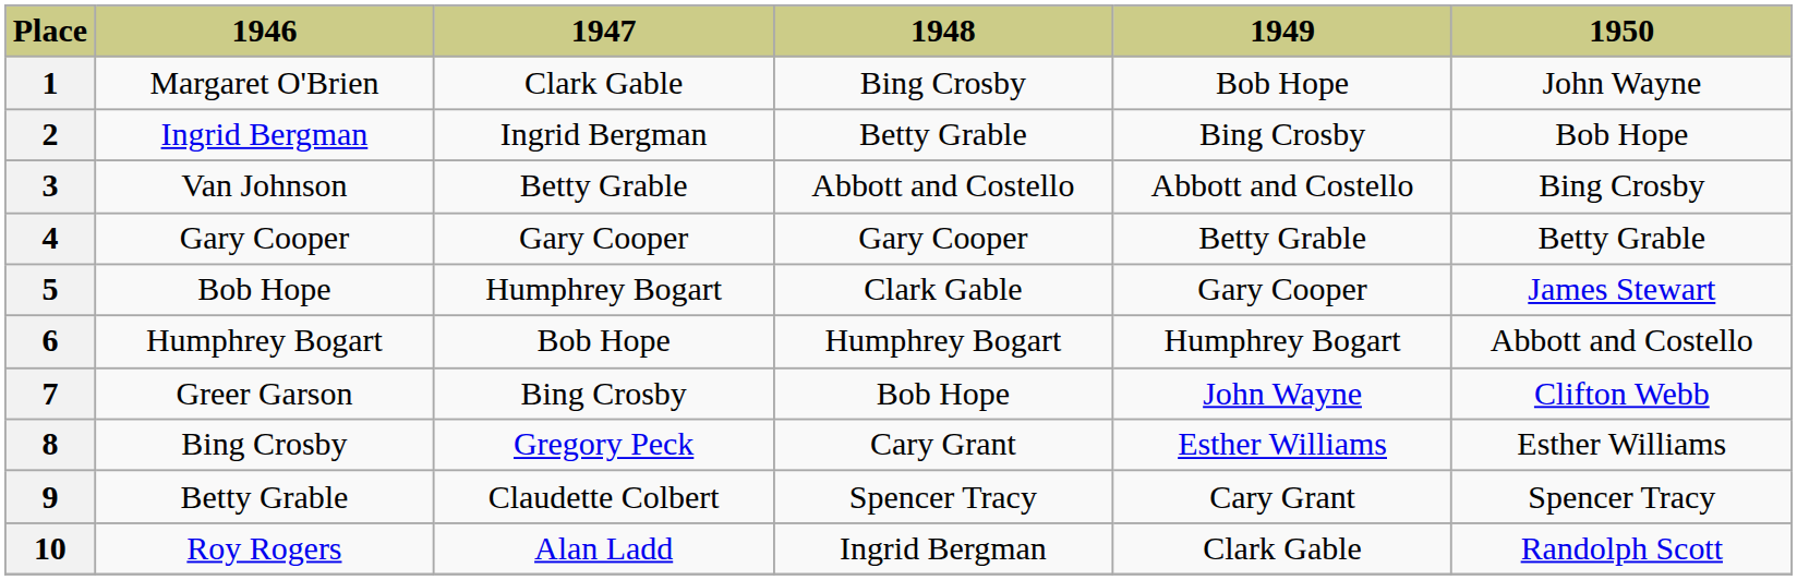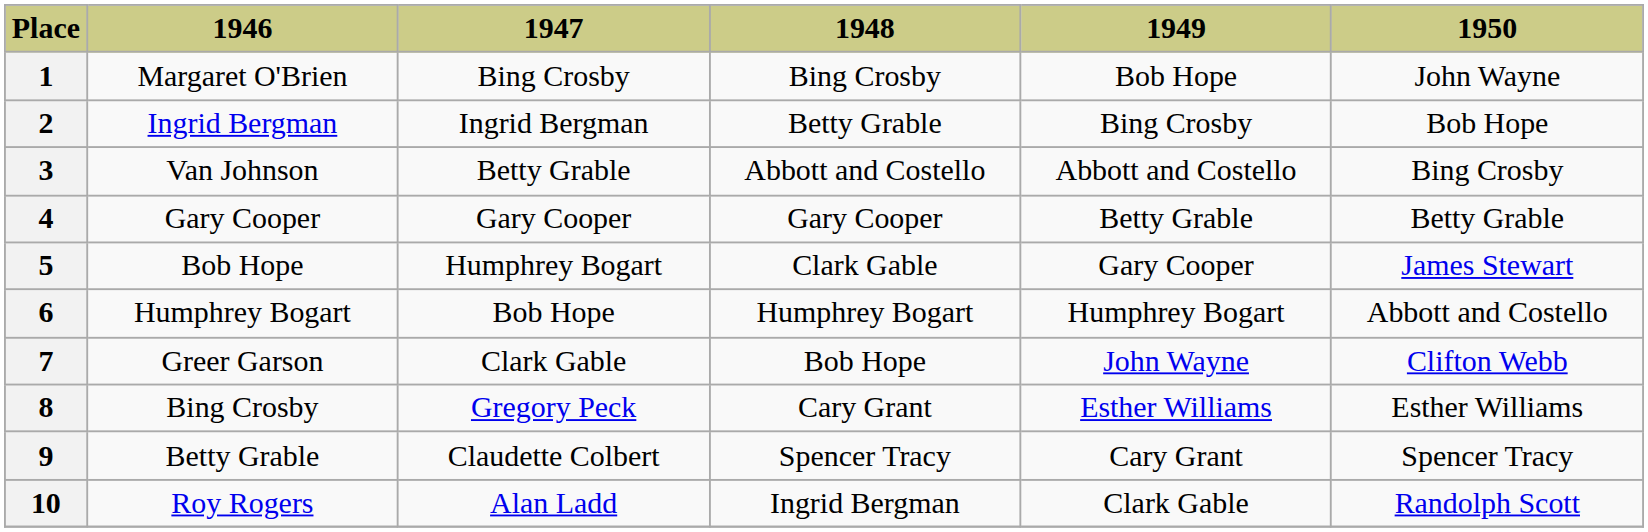1 | 1947: Clark Gable -> Bing Crosby
7 | 1947: Bing Crosby -> Clark Gable
